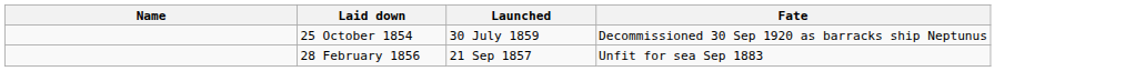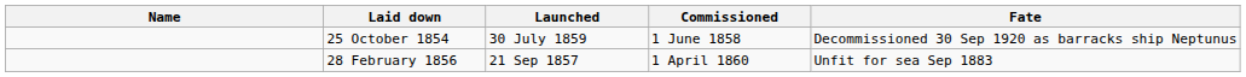+ column: Commissioned | 1 June 1858 | 1 April 1860
